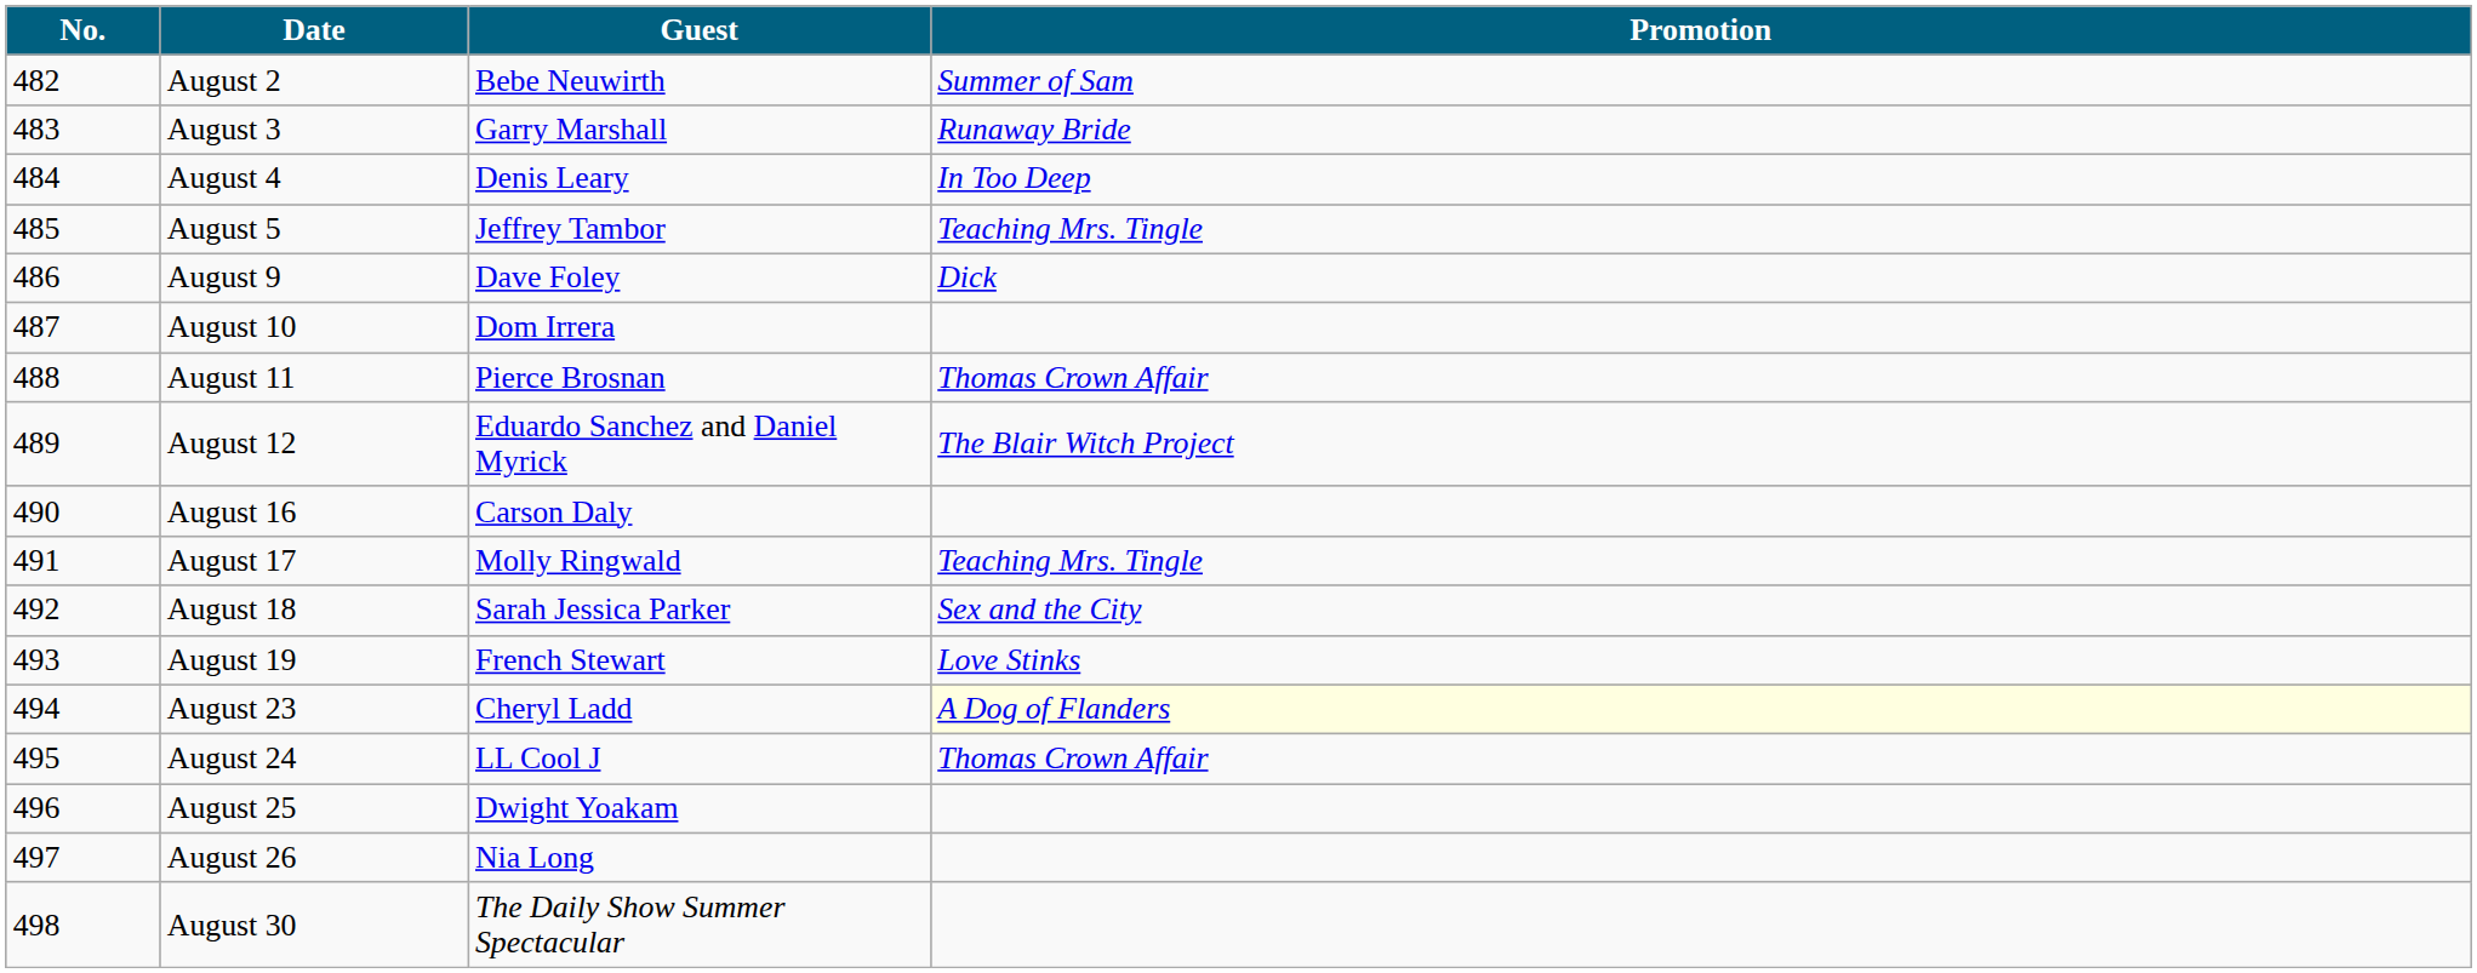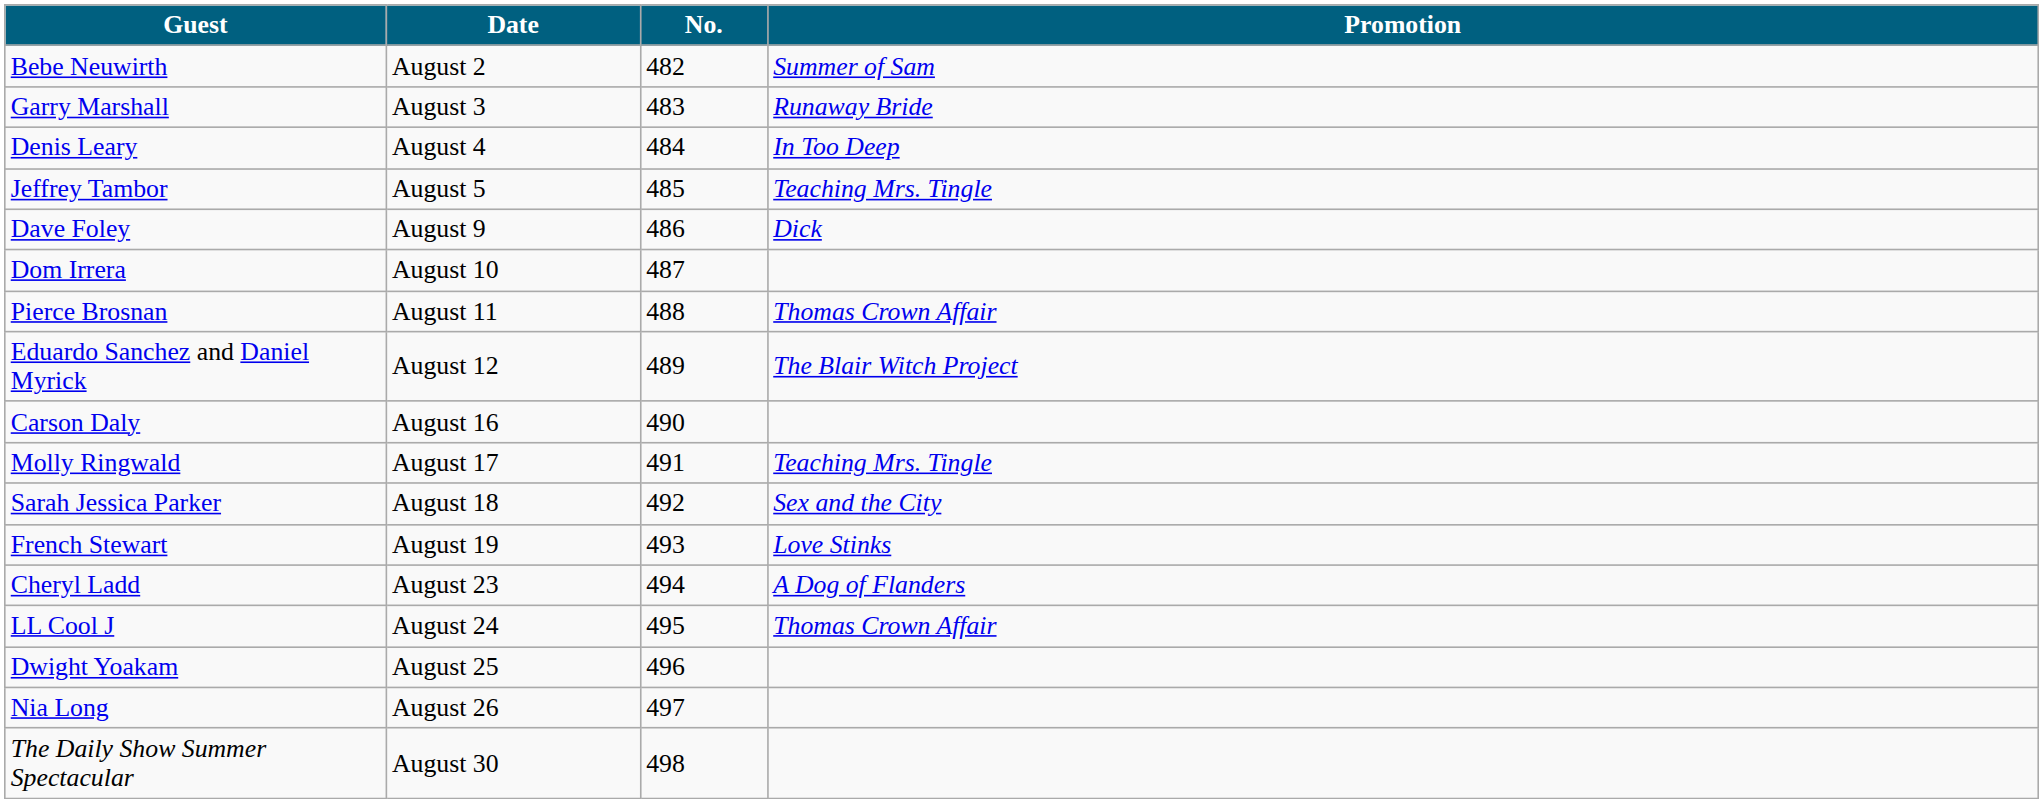columns swapped: No. <-> Guest
August 23 | Promotion: lightyellow background -> no background
